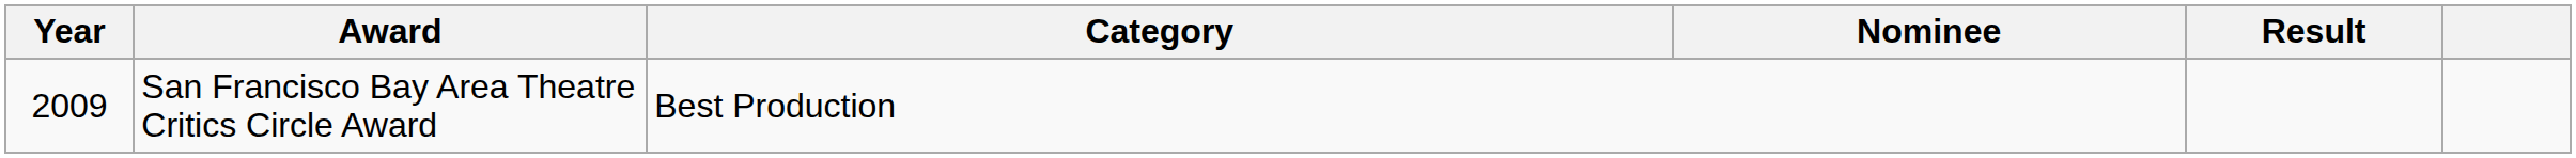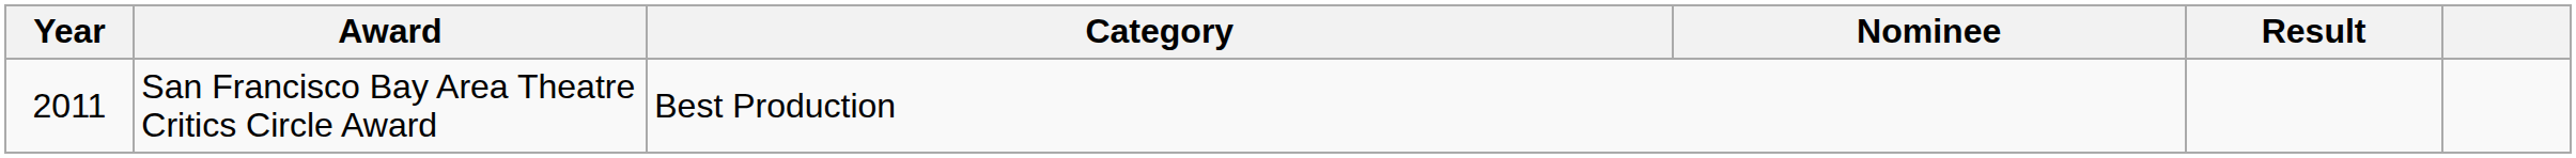San Francisco Bay Area Theatre Critics Circle Award | Year: 2009 -> 2011
